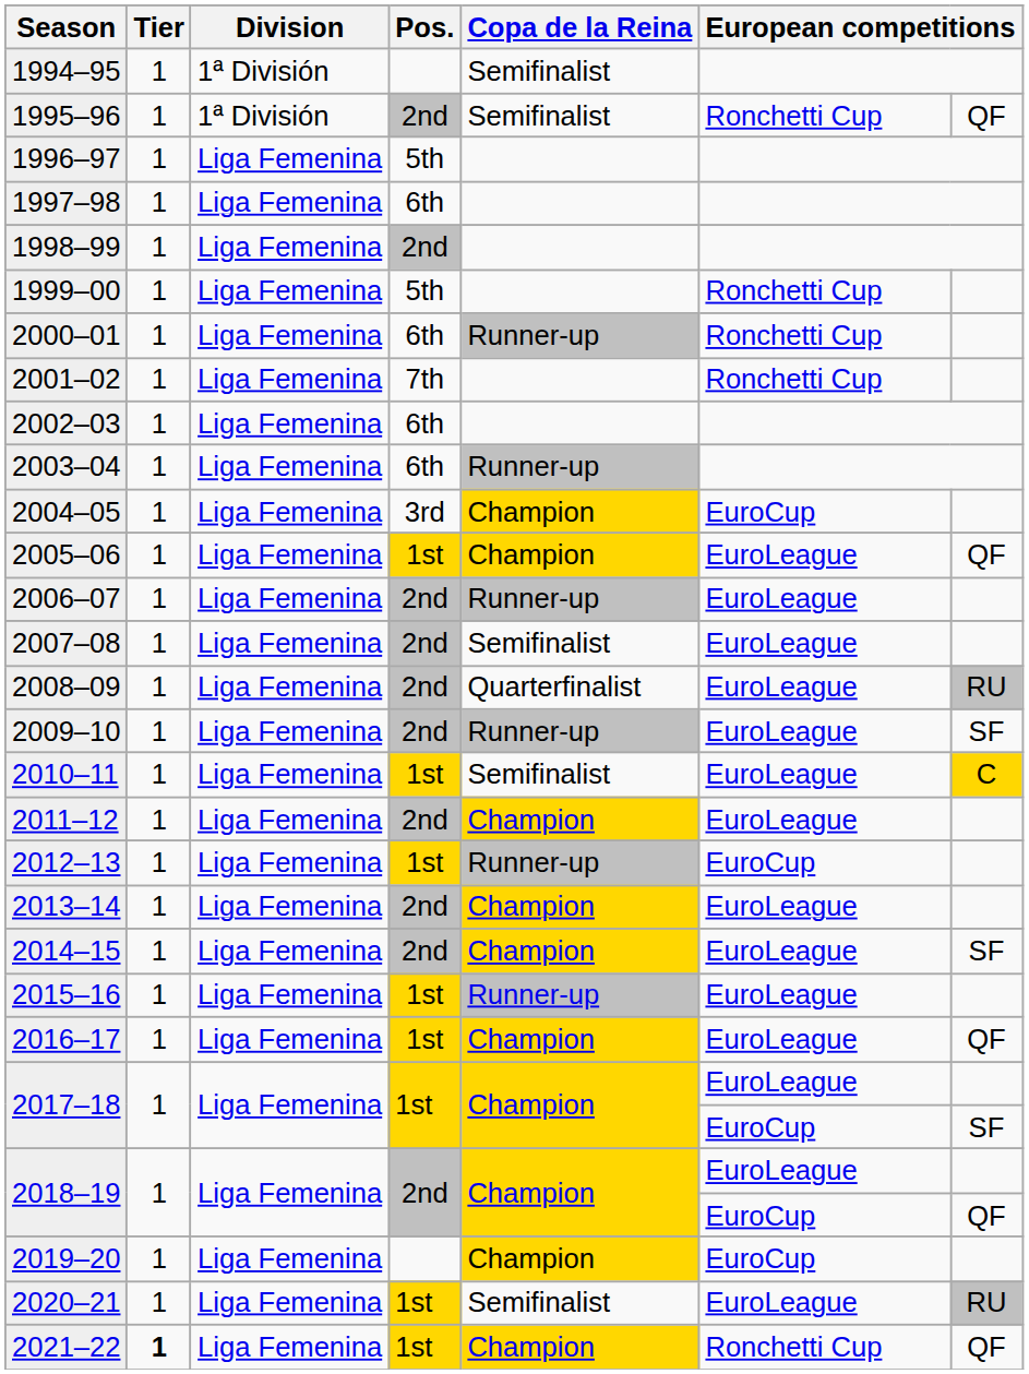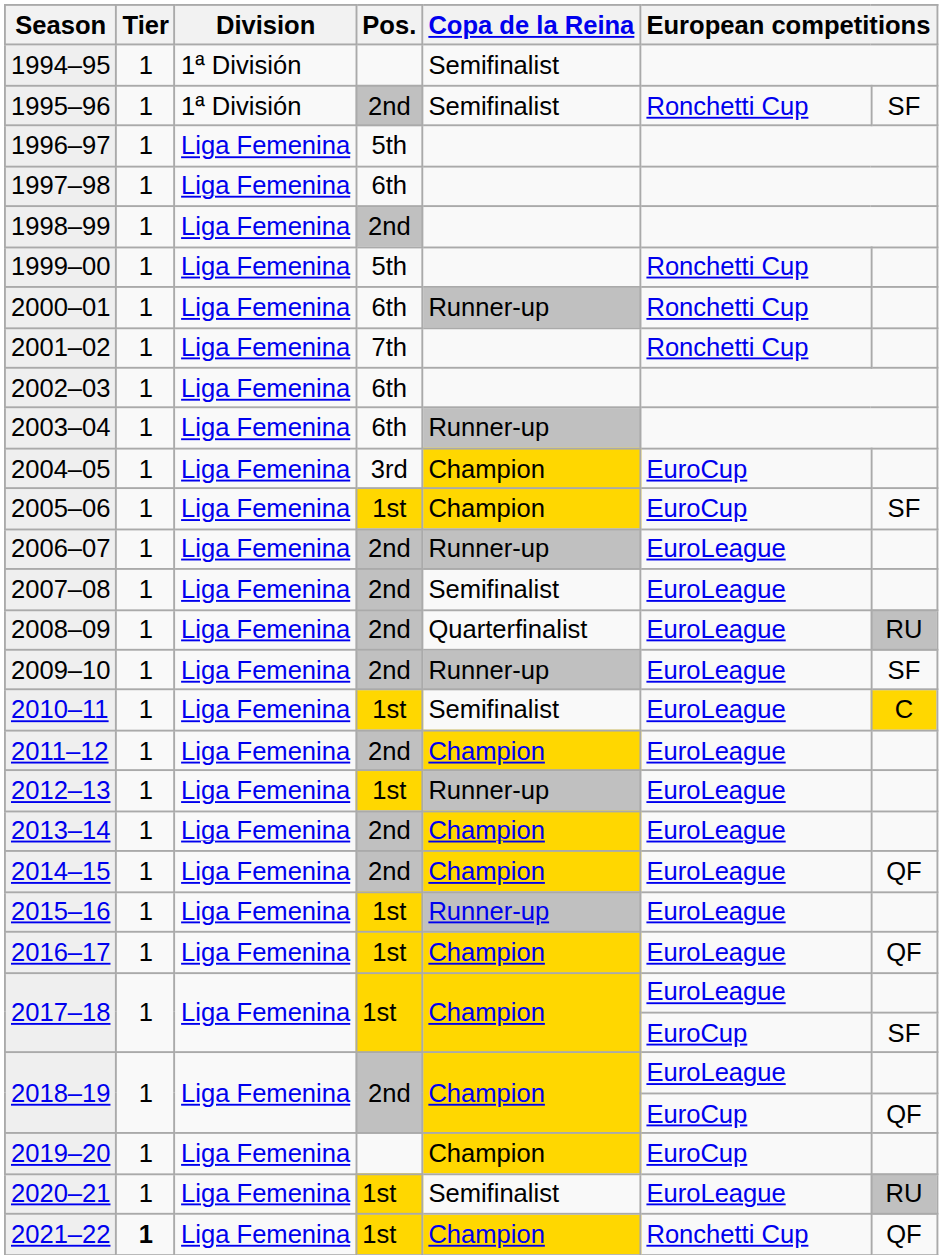1995–96 | column 7: QF -> SF
2005–06 | column 6: EuroLeague -> EuroCup
2005–06 | column 7: QF -> SF
2012–13 | column 6: EuroCup -> EuroLeague
2014–15 | column 7: SF -> QF
